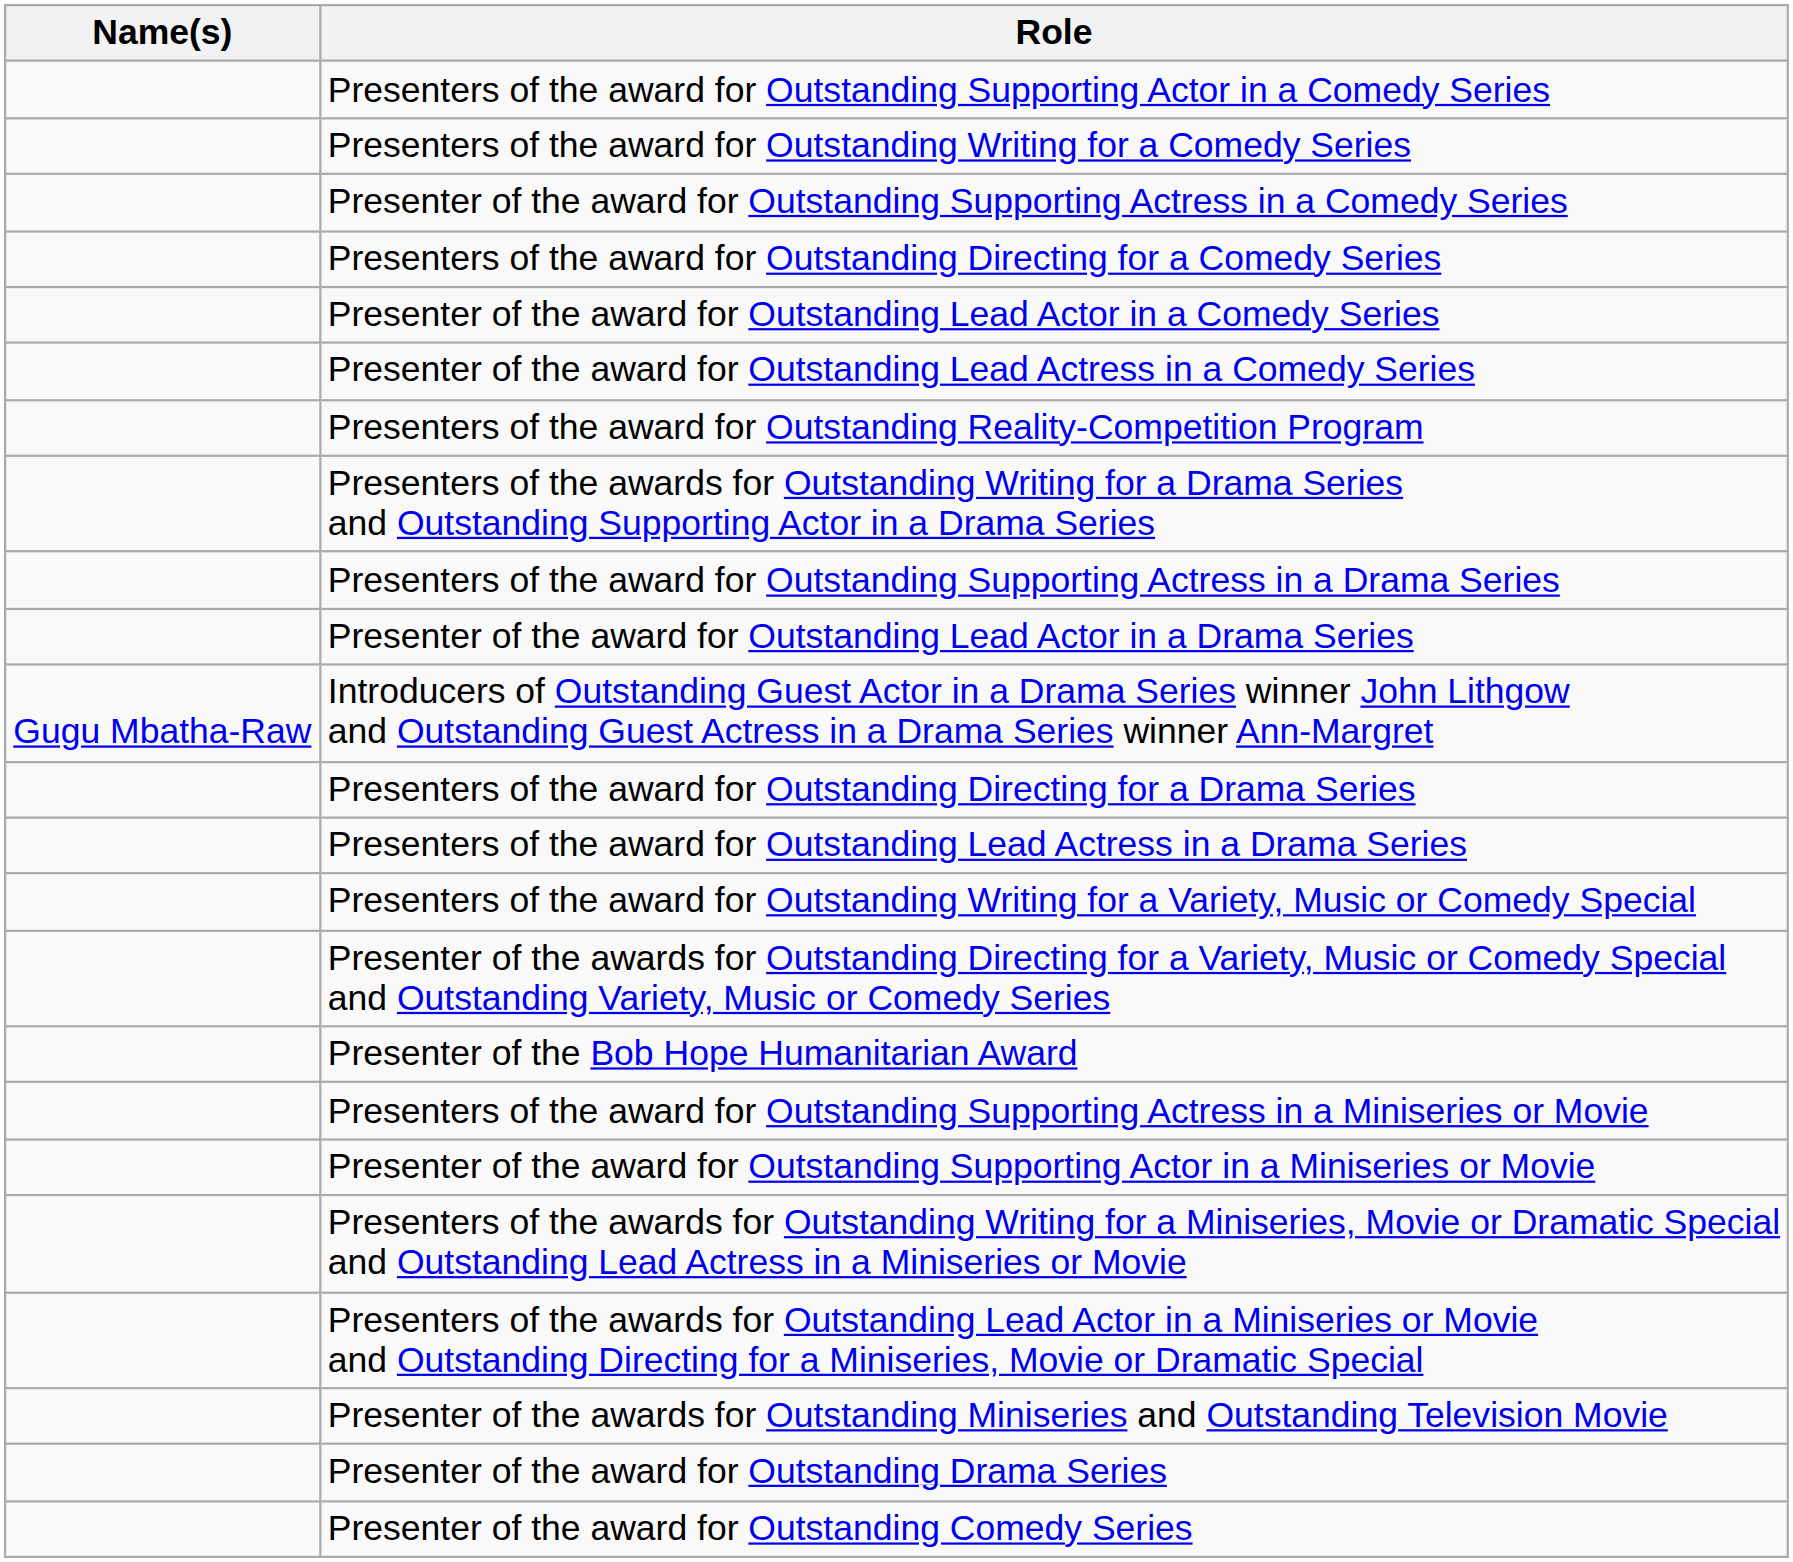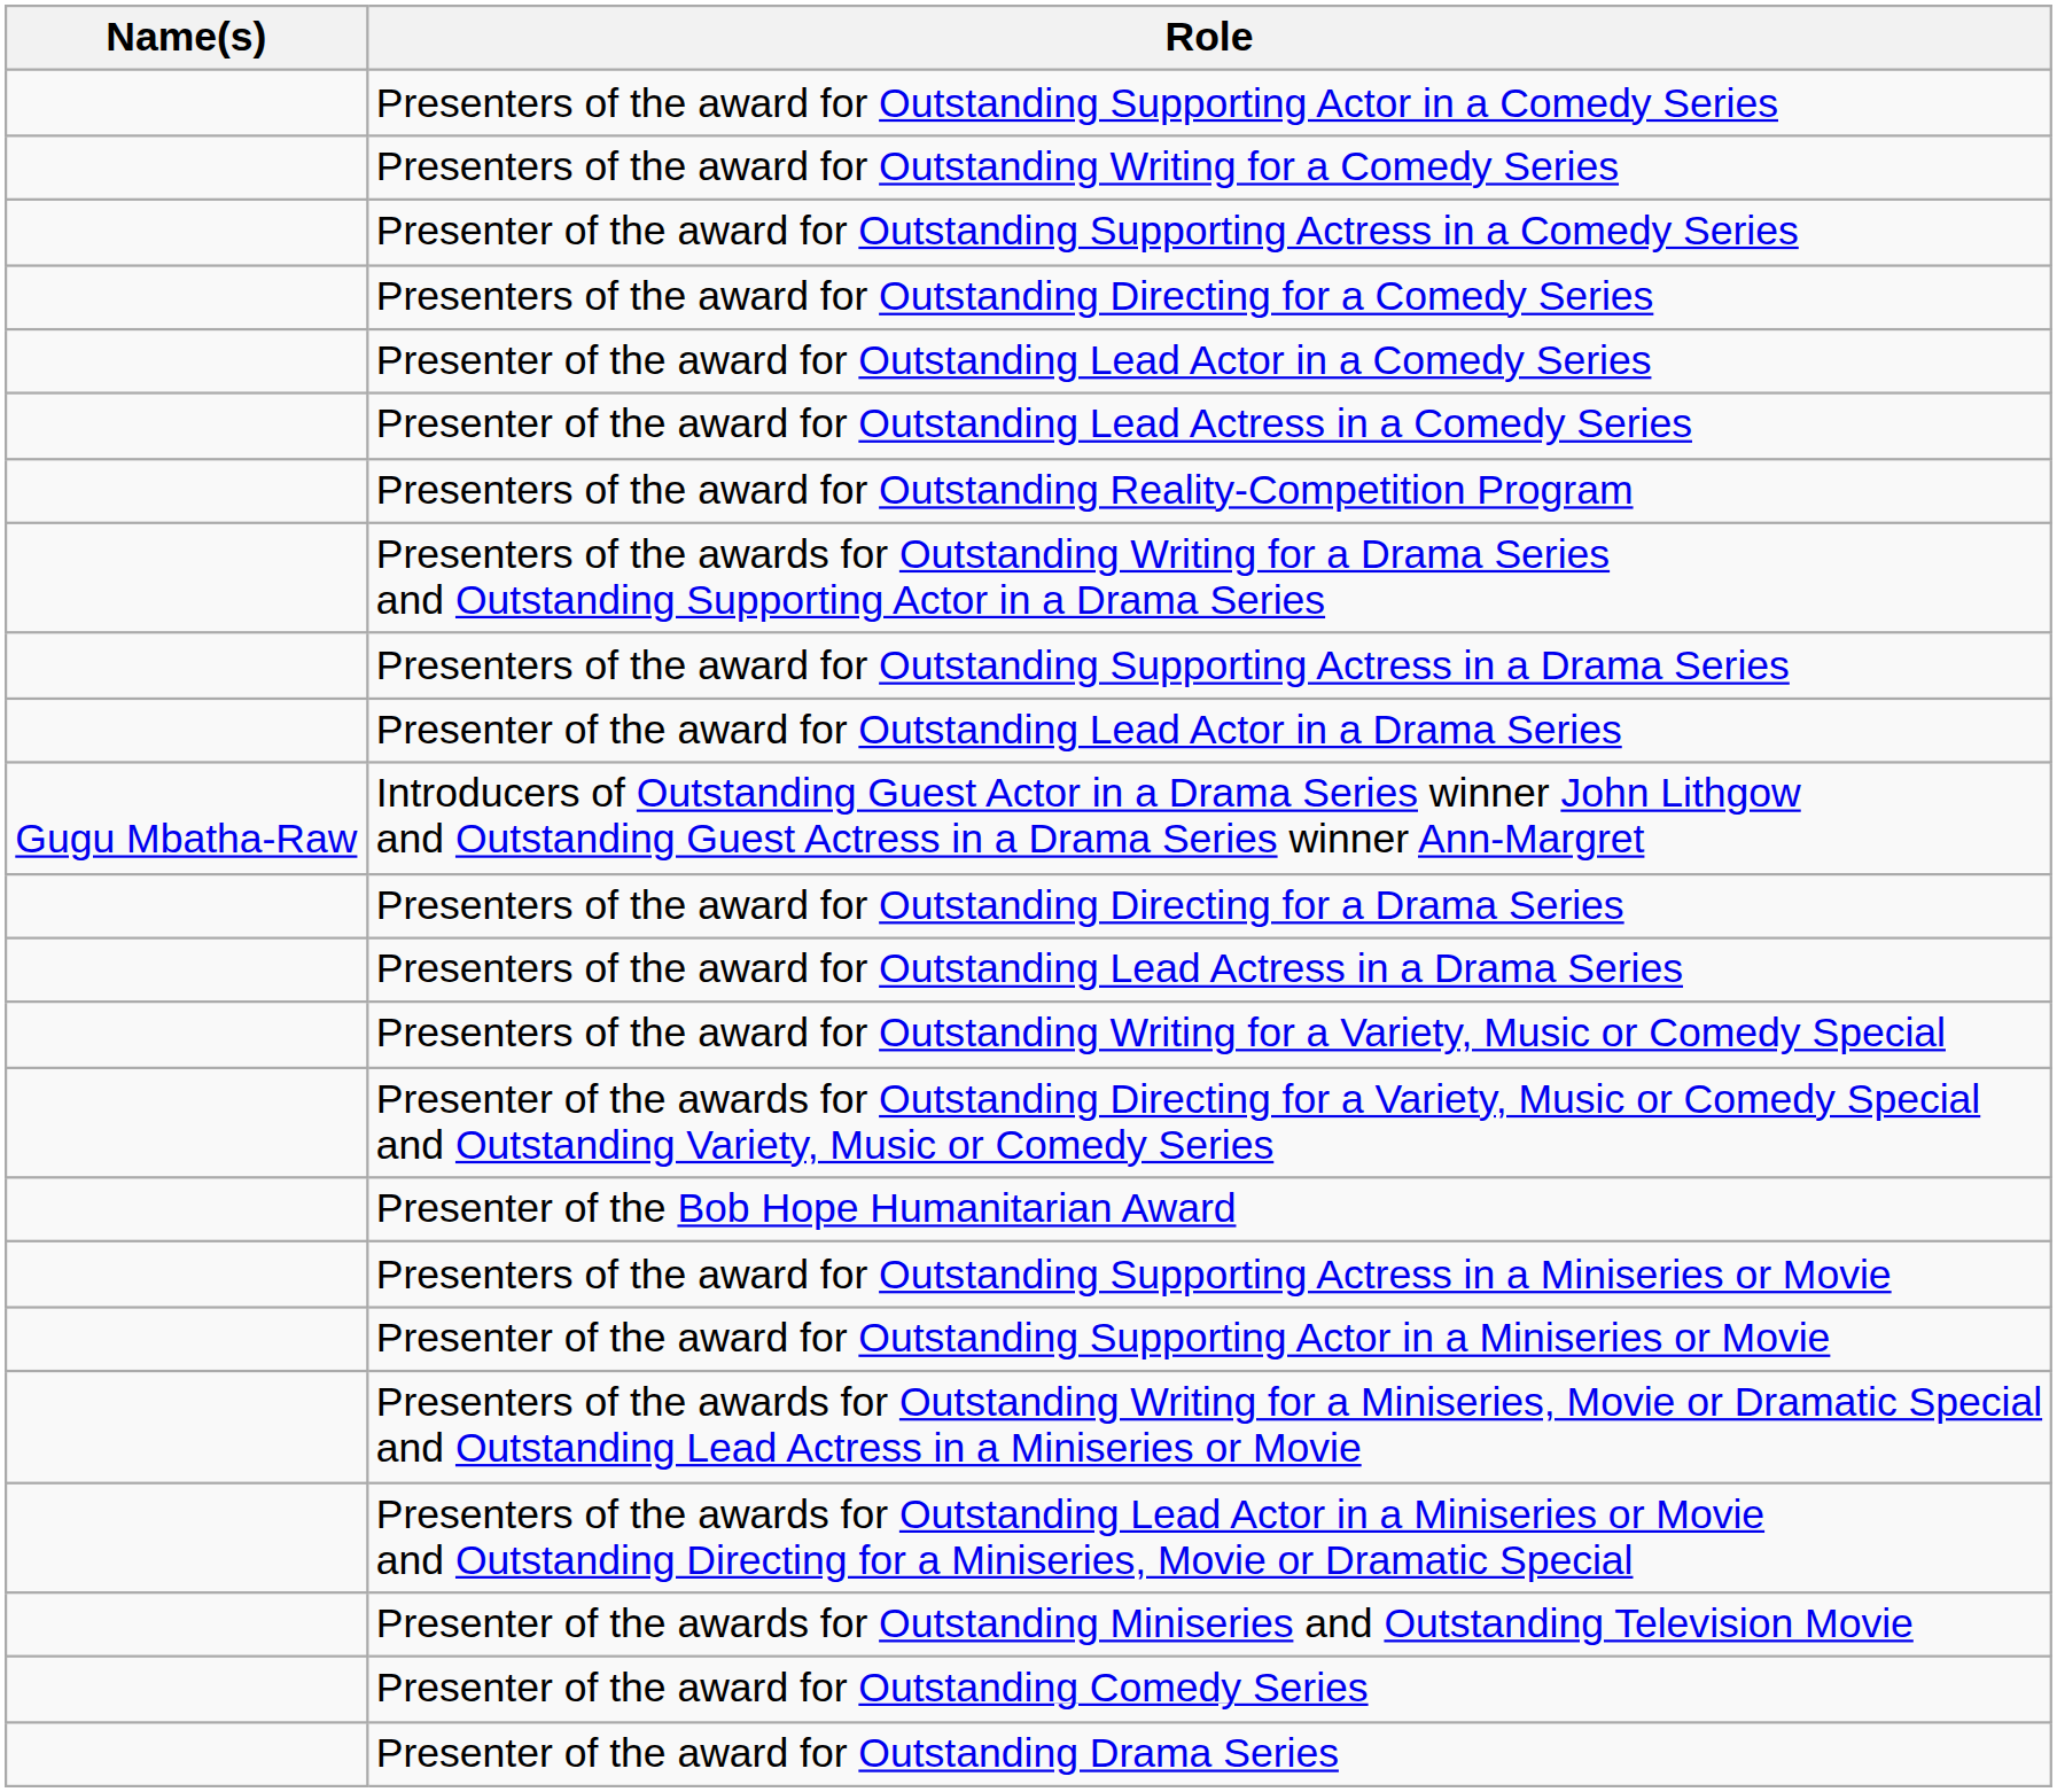rows swapped: Presenter of the award for Outstanding Drama Series <-> Presenter of the award for Outstanding Comedy Series
